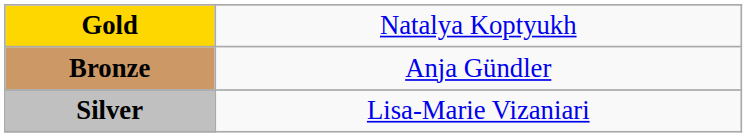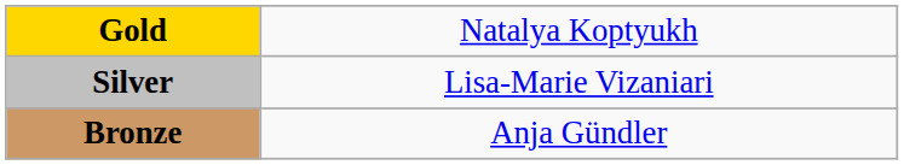rows swapped: Silver <-> Bronze
